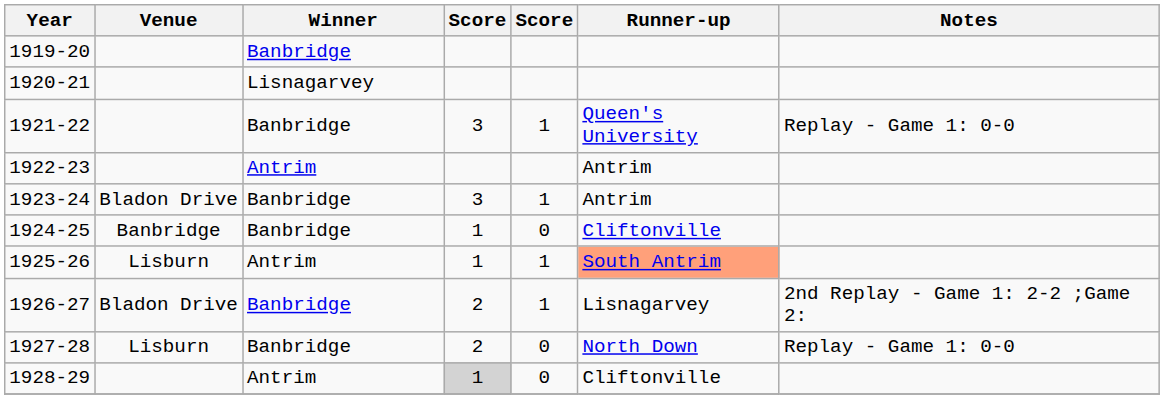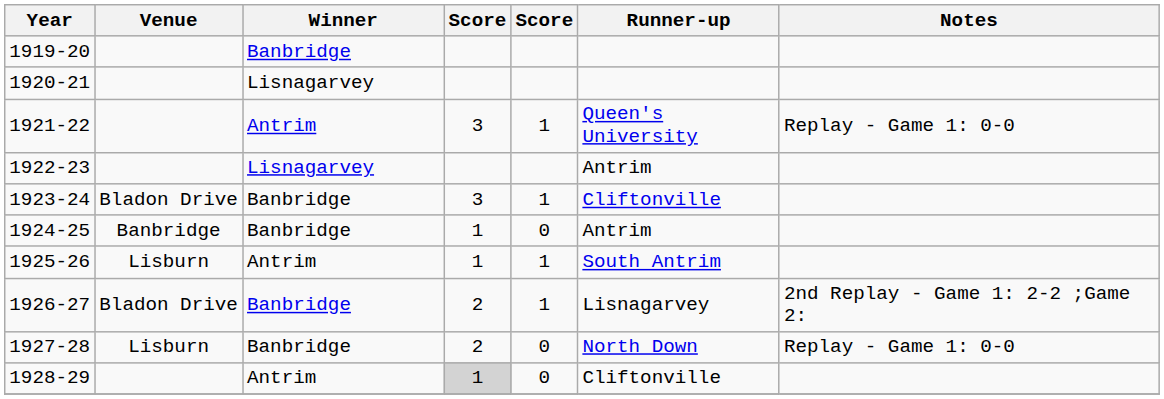1921-22 | Winner: Banbridge -> Antrim
1922-23 | Winner: Antrim -> Lisnagarvey
1923-24 | Runner-up: Antrim -> Cliftonville
1924-25 | Runner-up: Cliftonville -> Antrim
1925-26 | Runner-up: lightsalmon background -> no background
